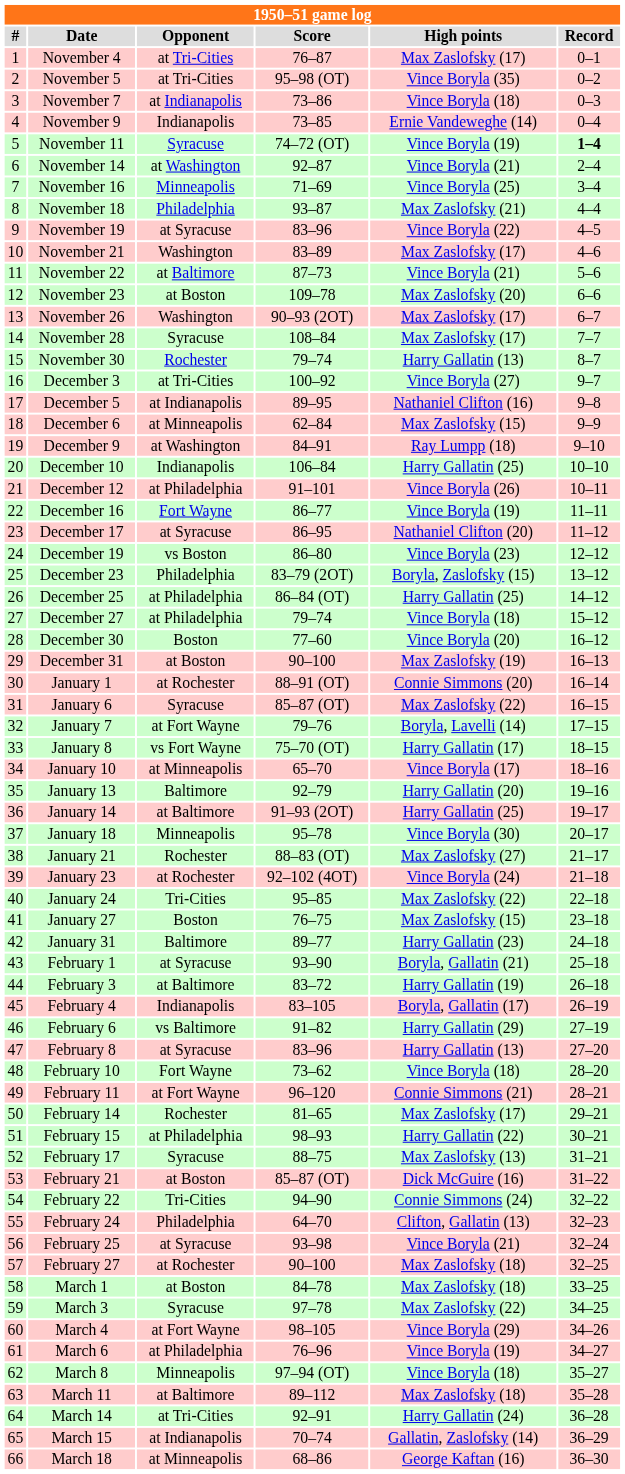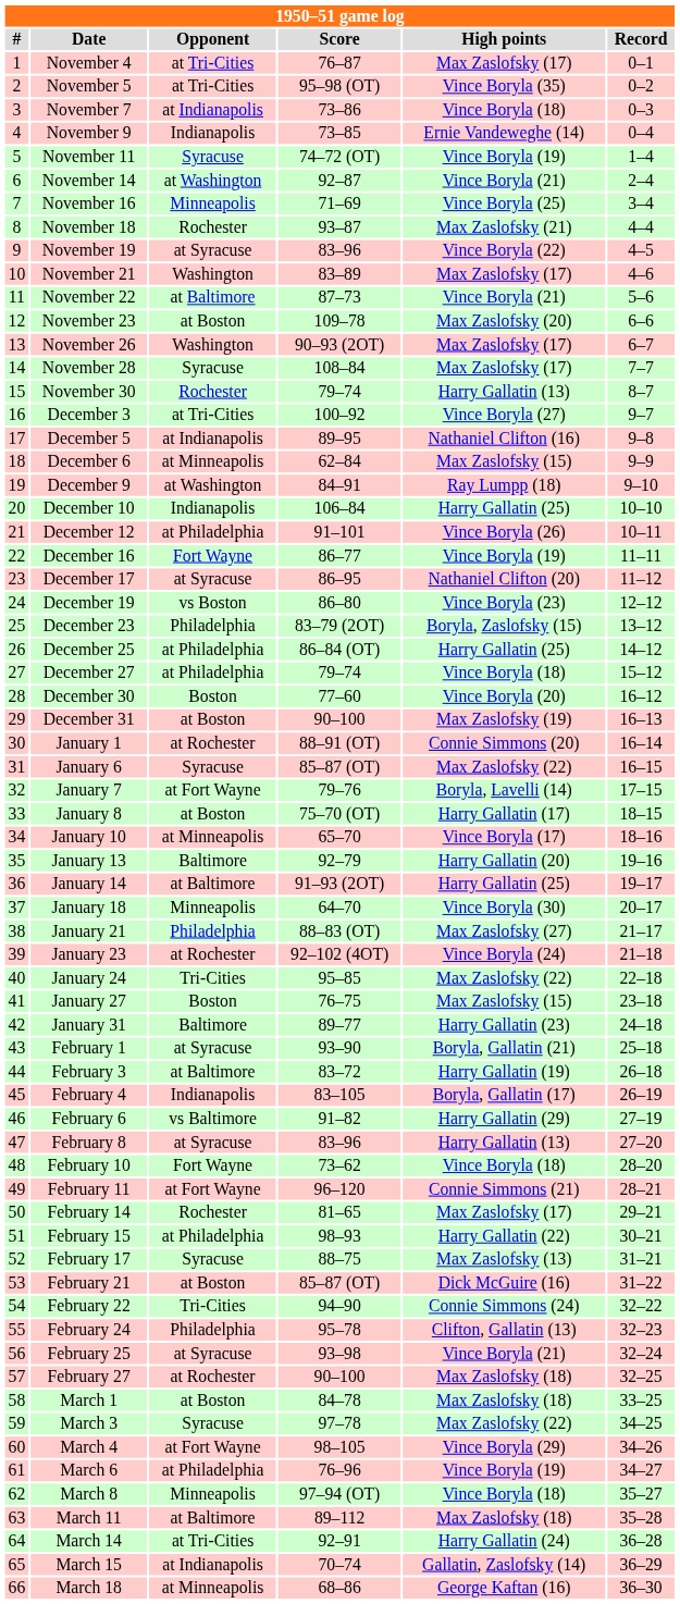November 11 | Record: bold -> normal
November 18 | Opponent: Philadelphia -> Rochester
January 8 | Opponent: vs Fort Wayne -> at Boston
January 18 | Score: 95–78 -> 64–70
January 21 | Opponent: Rochester -> Philadelphia
February 24 | Score: 64–70 -> 95–78
